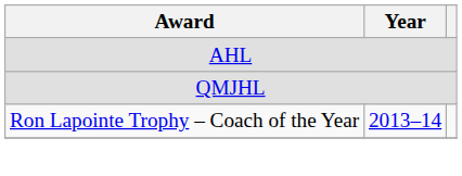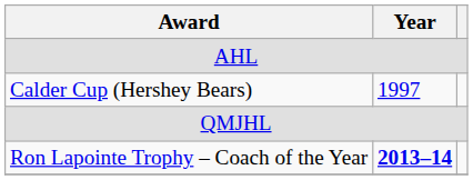+ row: Calder Cup (Hershey Bears) | 1997
Ron Lapointe Trophy – Coach of the Year | Year: normal -> bold
